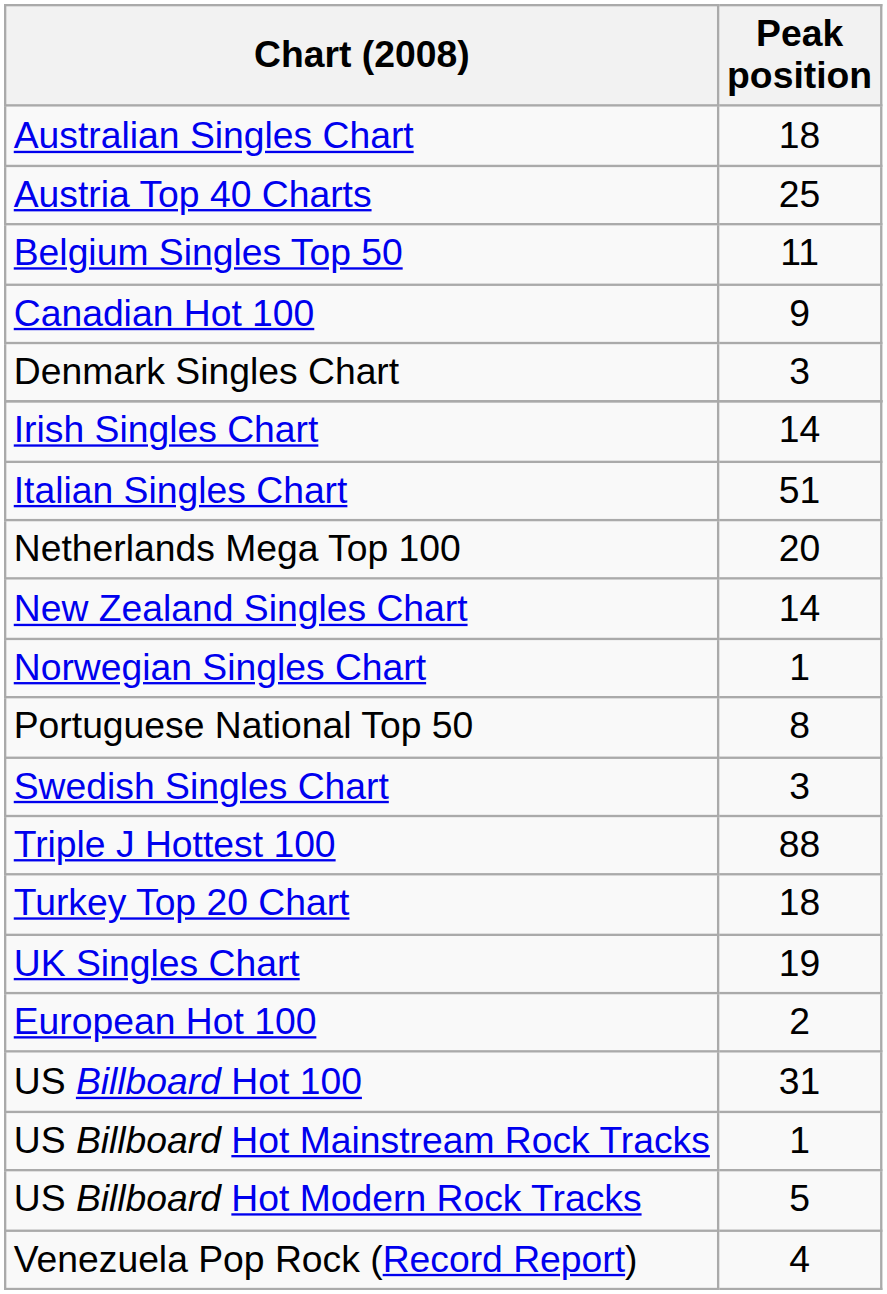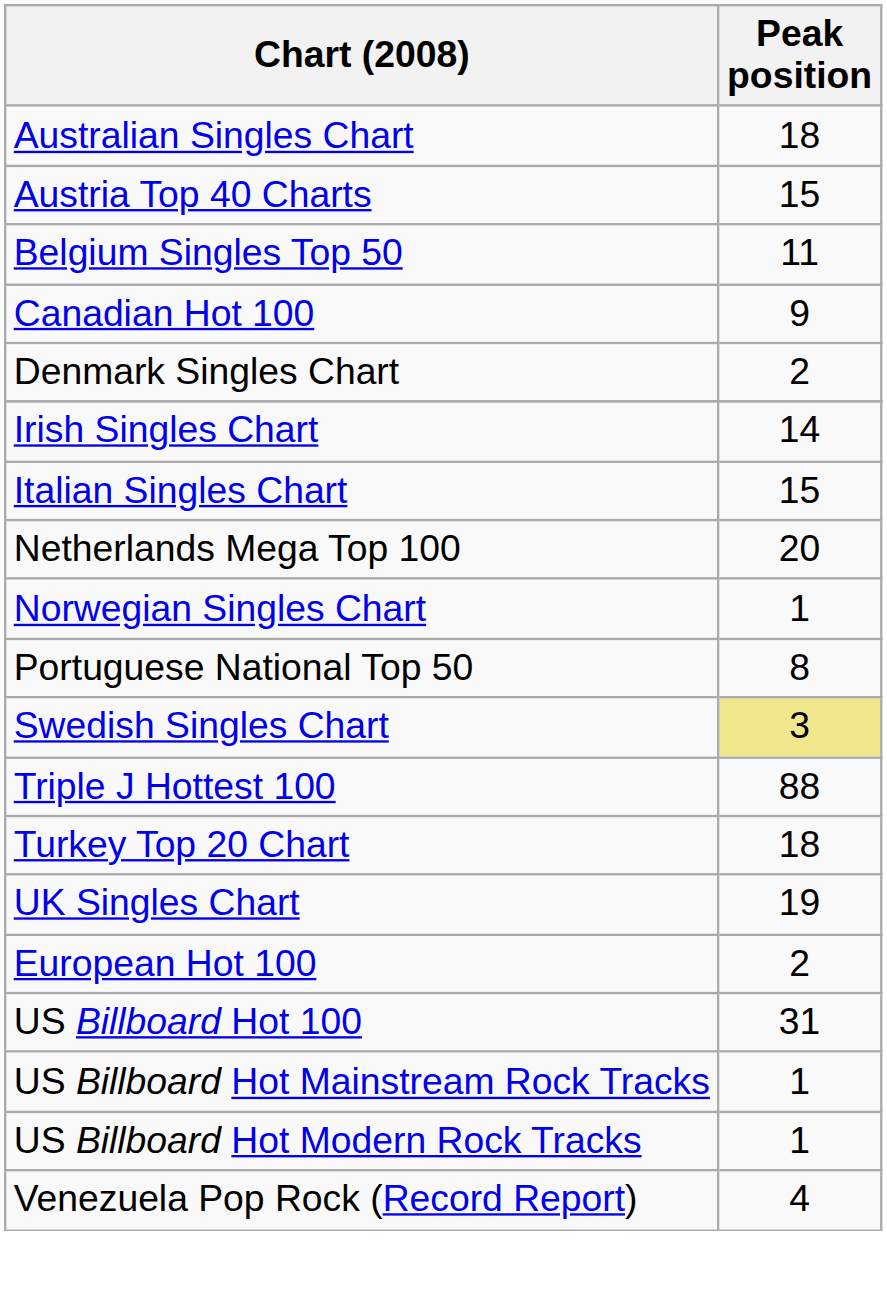Austria Top 40 Charts | Peak position: 25 -> 15
Denmark Singles Chart | Peak position: 3 -> 2
Italian Singles Chart | Peak position: 51 -> 15
- row: New Zealand Singles Chart | 14
Swedish Singles Chart | Peak position: no background -> khaki background
US Billboard Hot Modern Rock Tracks | Peak position: 5 -> 1
